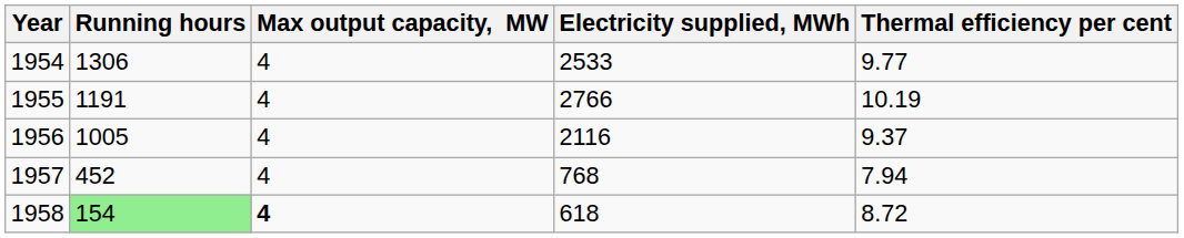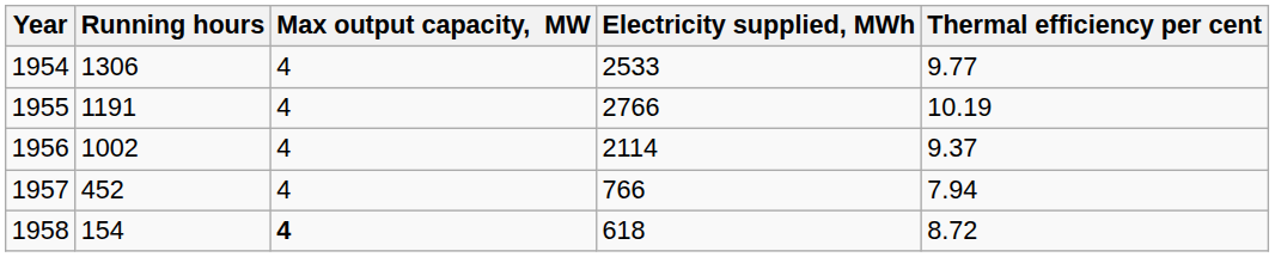1956 | Running hours: 1005 -> 1002
1956 | Electricity supplied, MWh: 2116 -> 2114
1957 | Electricity supplied, MWh: 768 -> 766
1958 | Running hours: lightgreen background -> no background
